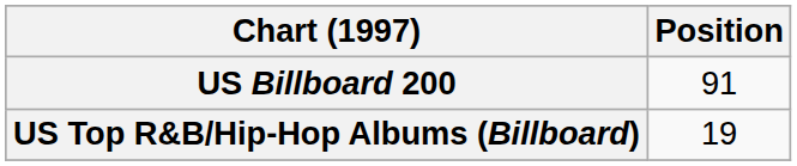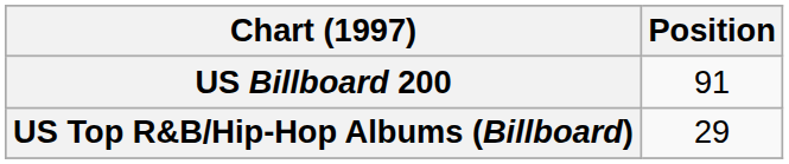US Top R&B/Hip-Hop Albums (Billboard) | Position: 19 -> 29
